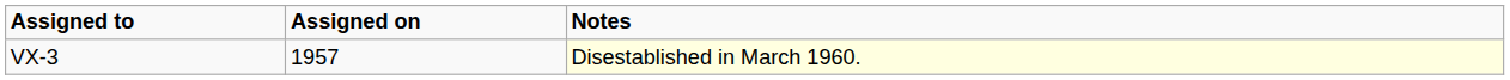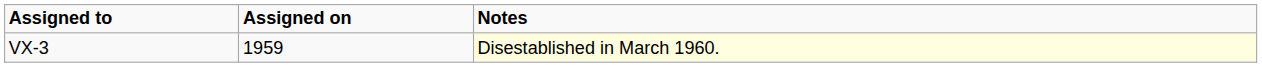VX-3 | Assigned on: 1957 -> 1959
